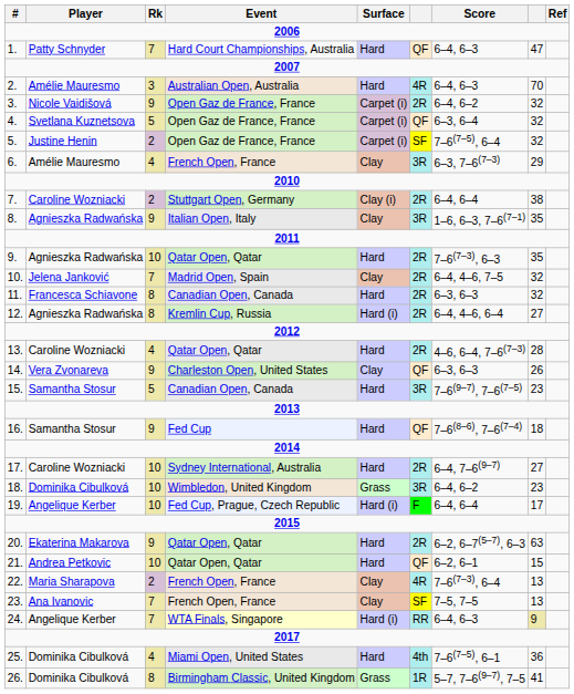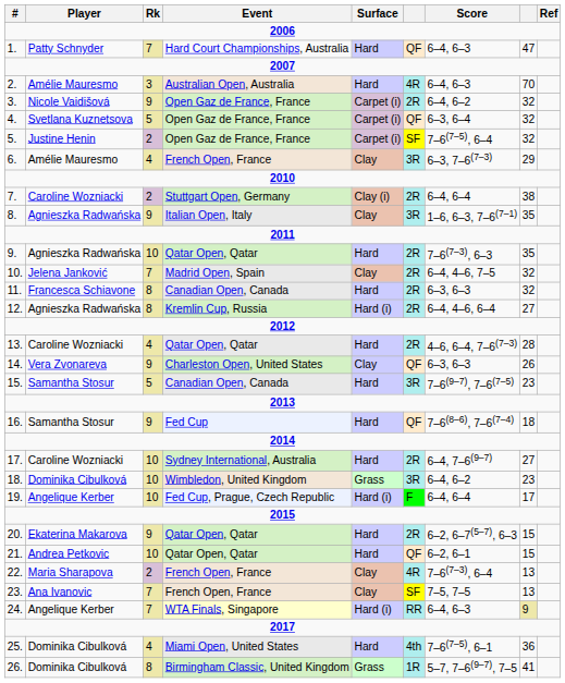20. | column 8: 63 -> 15
